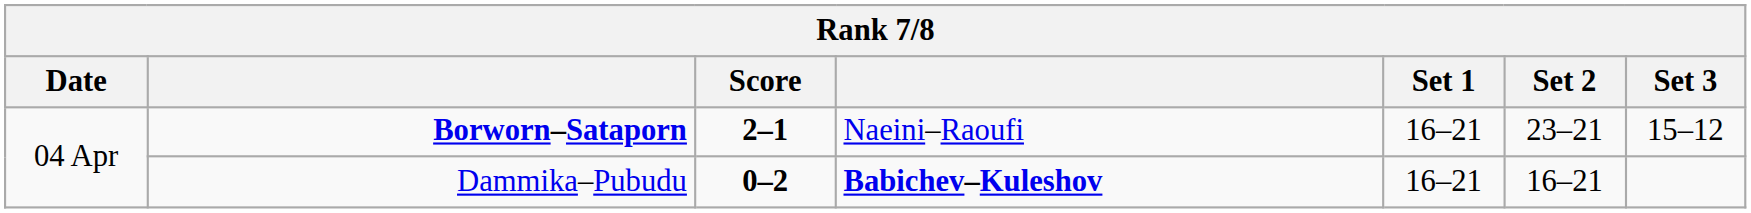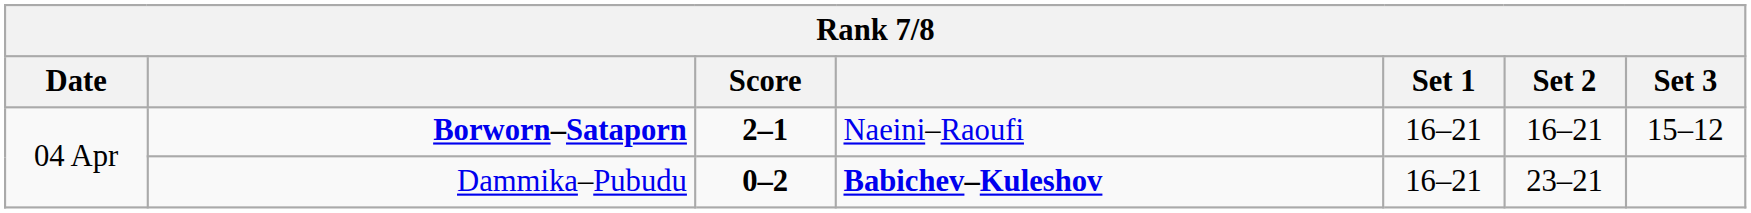Borworn–Sataporn | Set 2: 23–21 -> 16–21
Dammika–Pubudu | Set 2: 16–21 -> 23–21
